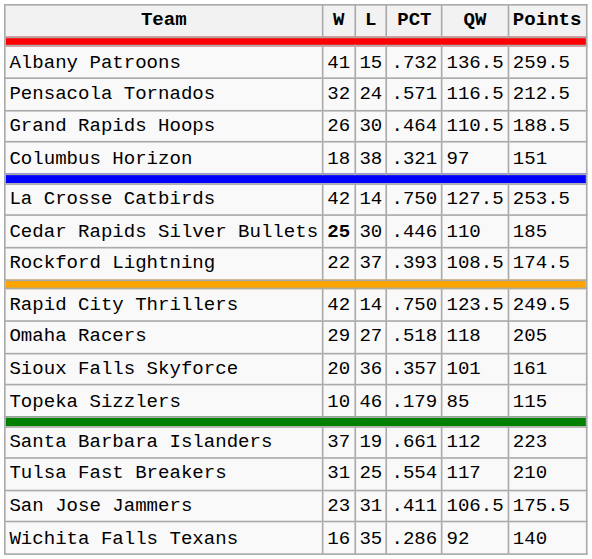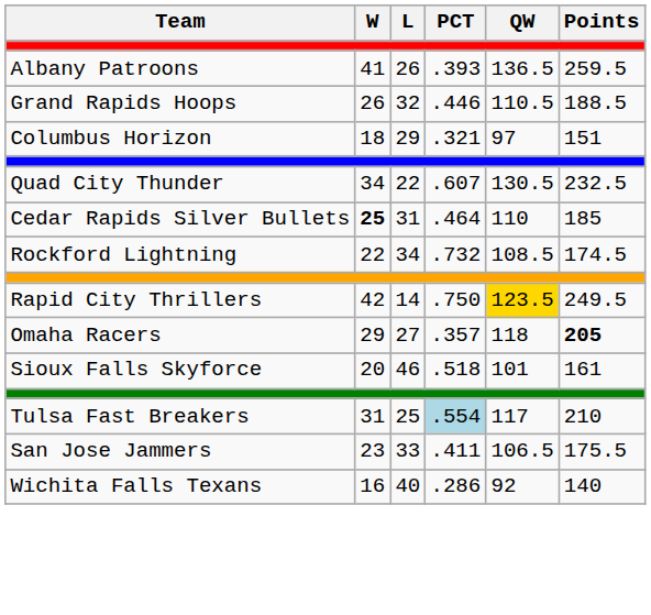Albany Patroons | L: 15 -> 26
Albany Patroons | PCT: .732 -> .393
- row: Pensacola Tornados | 32 | 24 | .571 | 116.5 | 212.5
Grand Rapids Hoops | L: 30 -> 32
Grand Rapids Hoops | PCT: .464 -> .446
Columbus Horizon | L: 38 -> 29
- row: La Crosse Catbirds | 42 | 14 | .750 | 127.5 | 253.5
+ row: Quad City Thunder | 34 | 22 | .607 | 130.5 | 232.5
Cedar Rapids Silver Bullets | L: 30 -> 31
Cedar Rapids Silver Bullets | PCT: .446 -> .464
Rockford Lightning | L: 37 -> 34
Rockford Lightning | PCT: .393 -> .732
Rapid City Thrillers | QW: no background -> gold background
Omaha Racers | PCT: .518 -> .357
Omaha Racers | Points: normal -> bold
Sioux Falls Skyforce | L: 36 -> 46
Sioux Falls Skyforce | PCT: .357 -> .518
- row: Topeka Sizzlers | 10 | 46 | .179 | 85 | 115
- row: Santa Barbara Islanders | 37 | 19 | .661 | 112 | 223
Tulsa Fast Breakers | PCT: no background -> lightblue background
San Jose Jammers | L: 31 -> 33
Wichita Falls Texans | L: 35 -> 40
